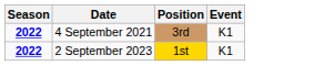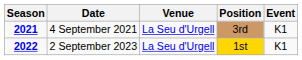+ column: Venue | La Seu d'Urgell | La Seu d'Urgell
4 September 2021 | Season: 2022 -> 2021
